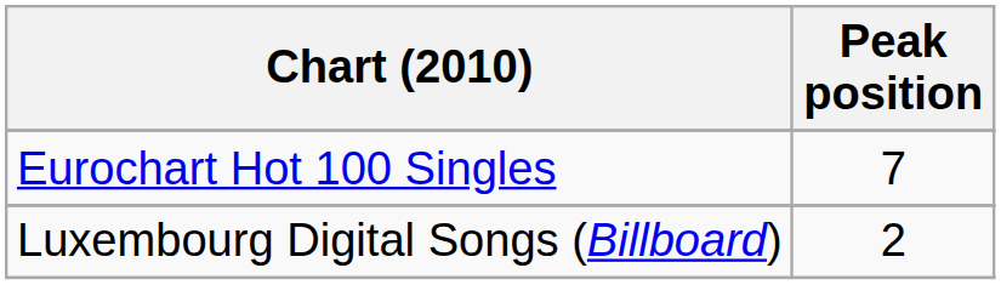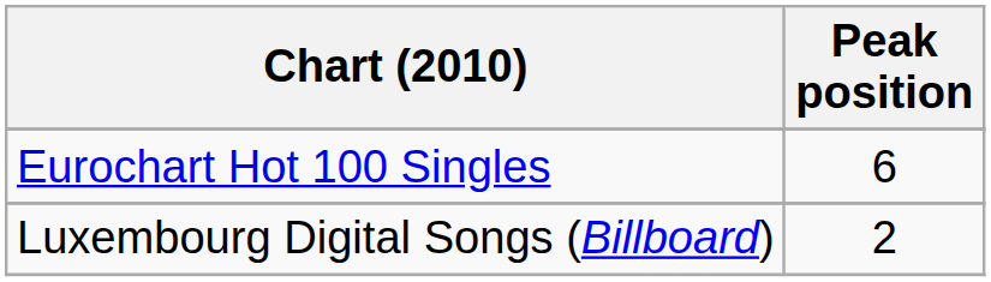Eurochart Hot 100 Singles | Peak position: 7 -> 6
